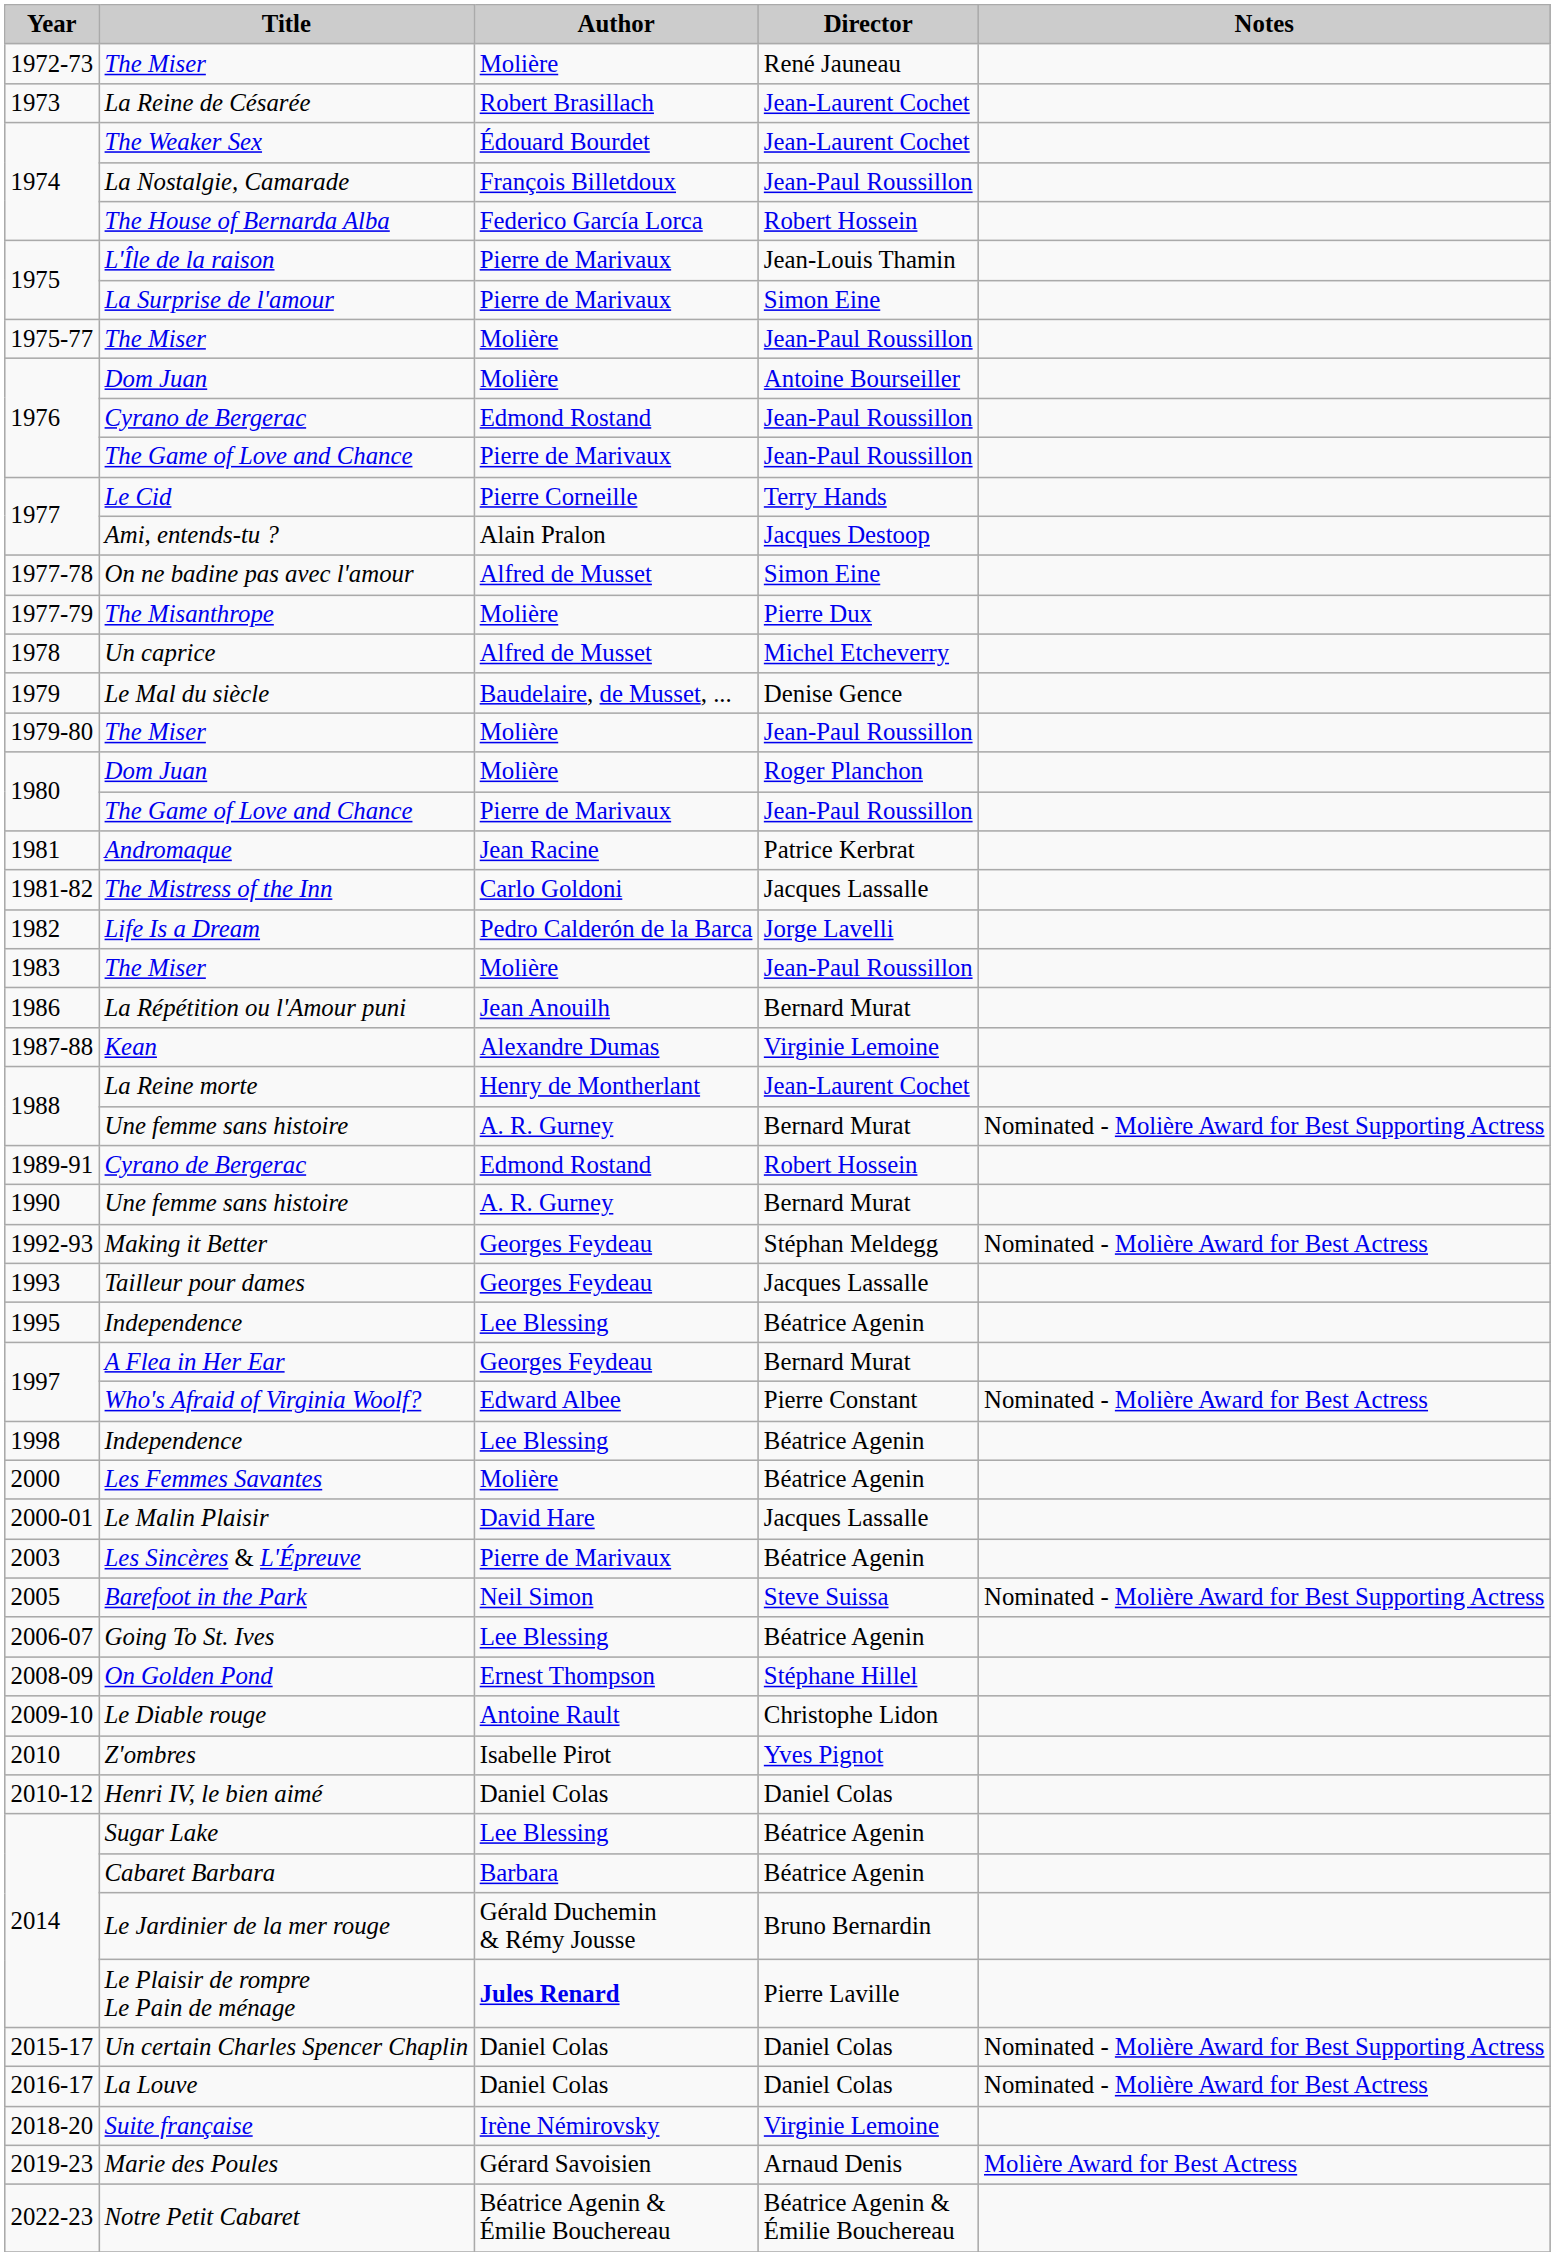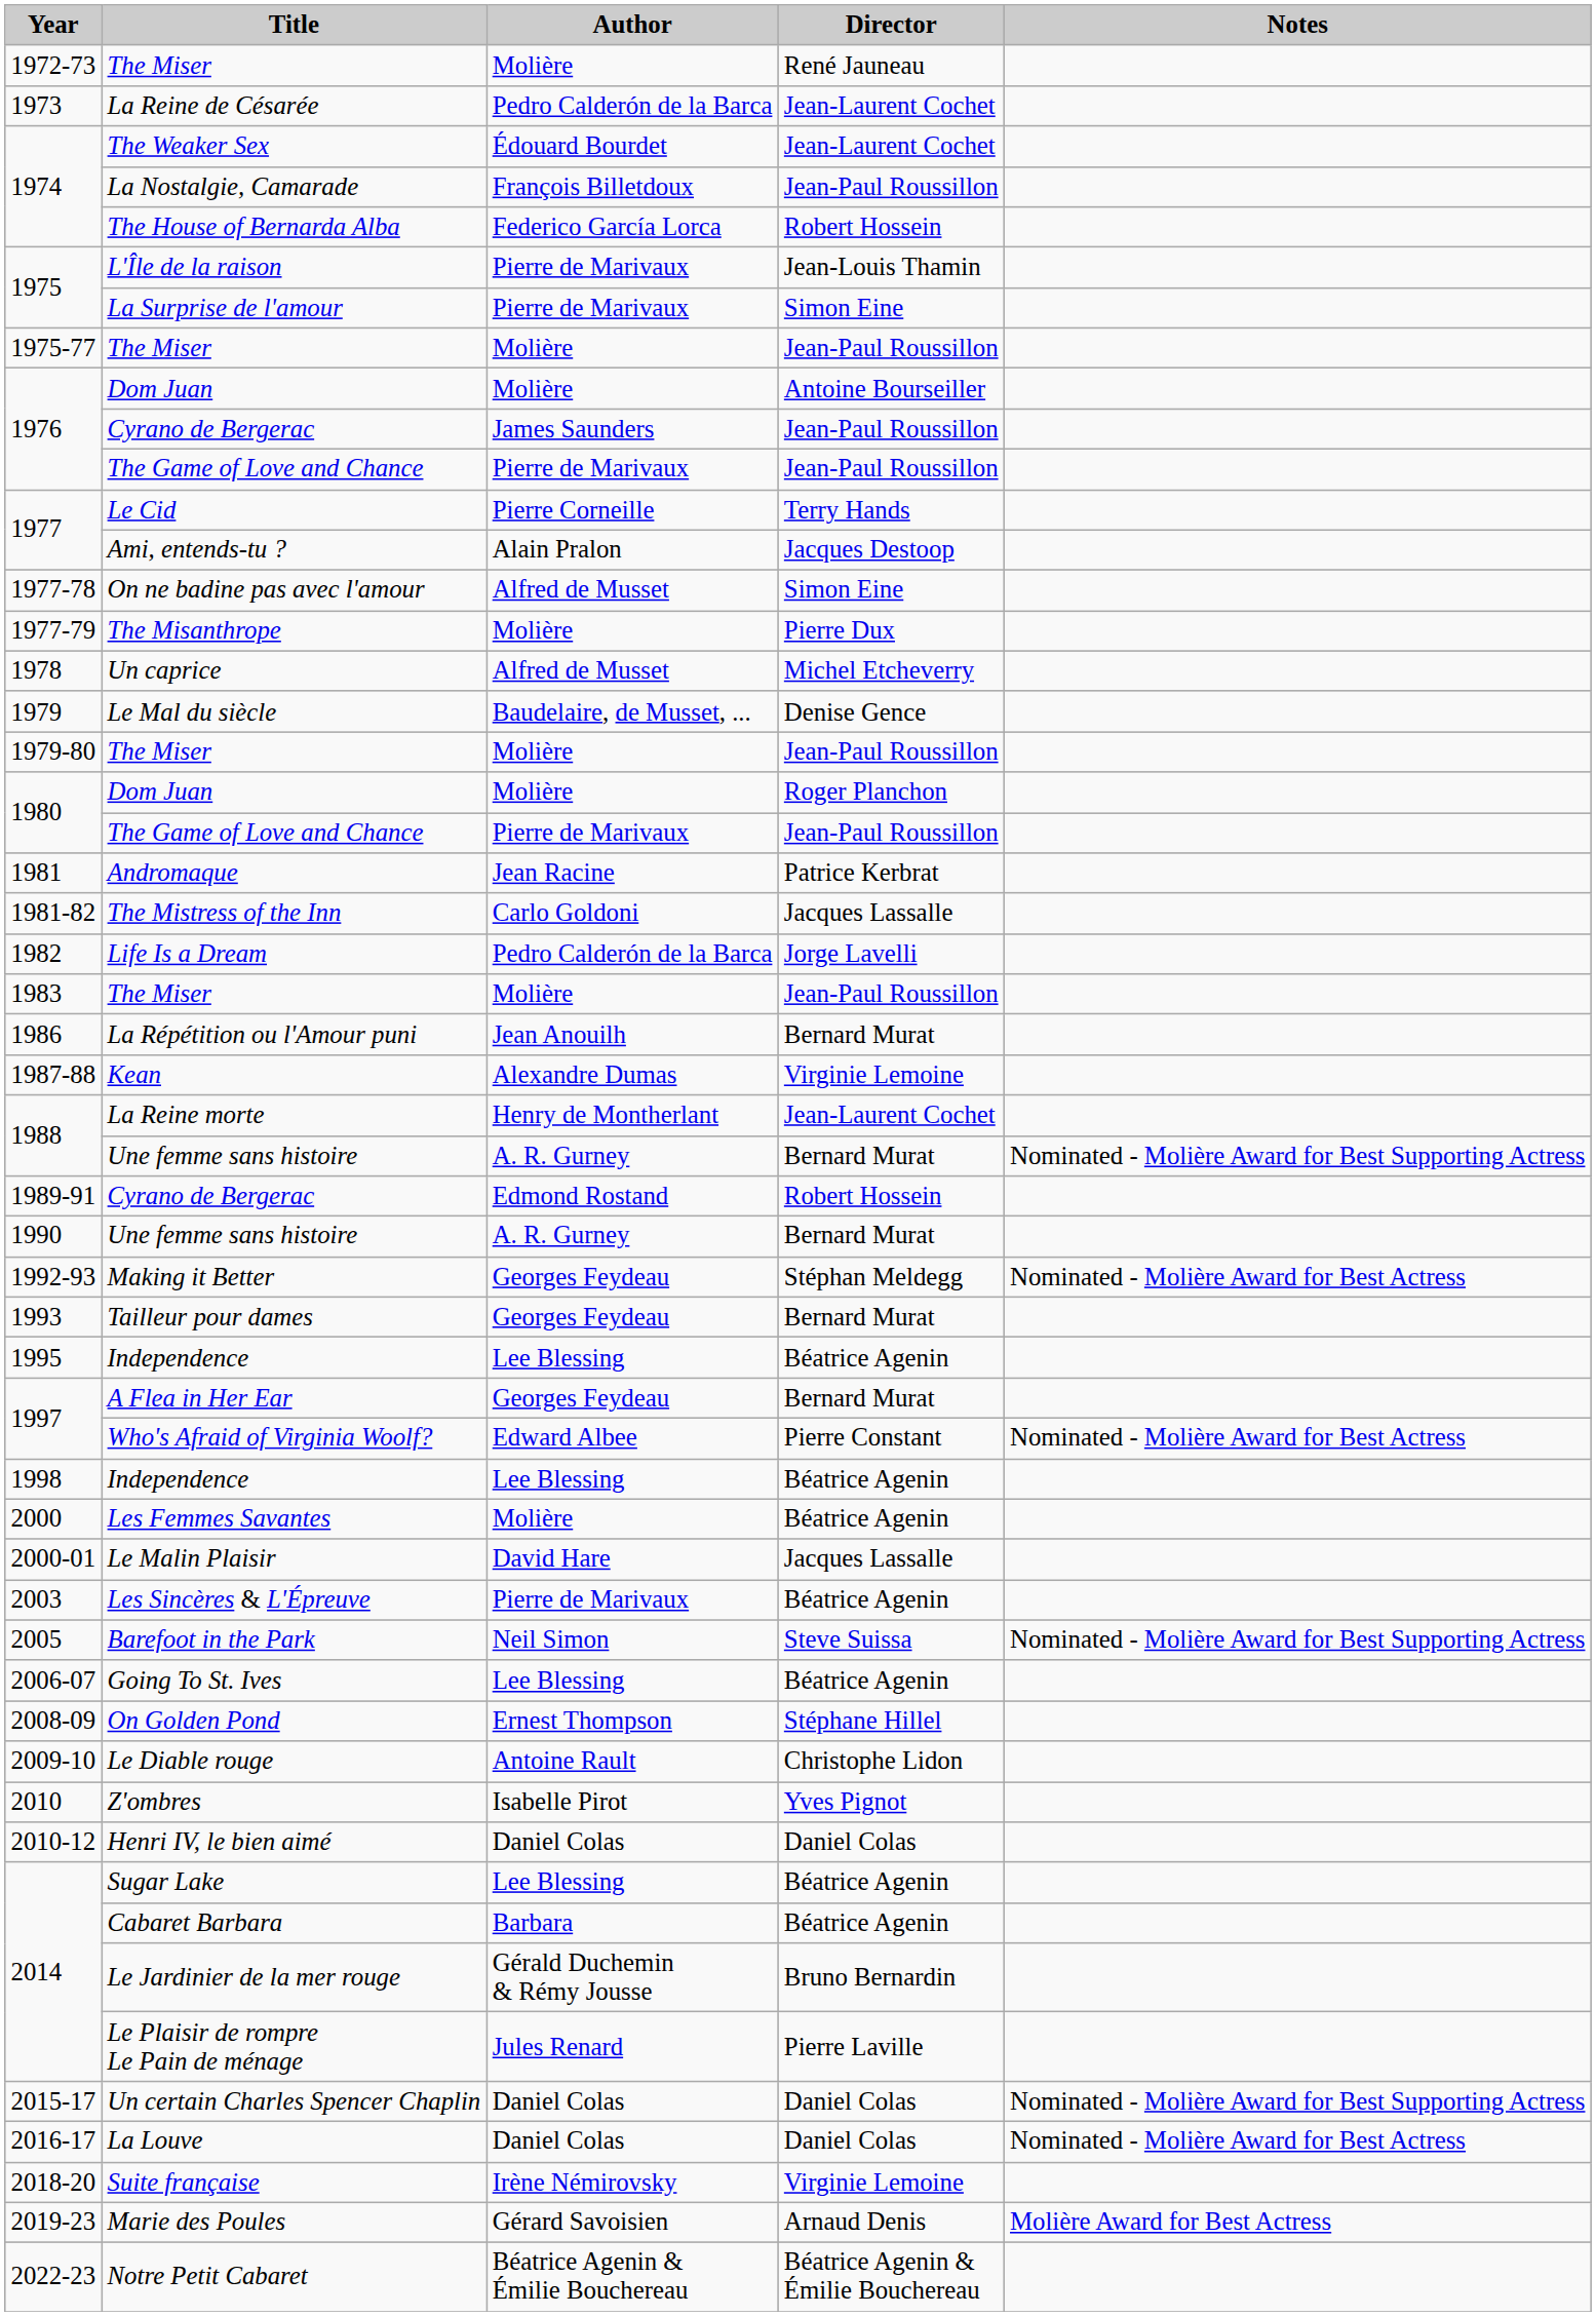La Reine de Césarée | Author: Robert Brasillach -> Pedro Calderón de la Barca
1976 / Cyrano de Bergerac | Author: Edmond Rostand -> James Saunders
Tailleur pour dames | Director: Jacques Lassalle -> Bernard Murat
Le Plaisir de rompre Le Pain de ménage | Author: bold -> normal
